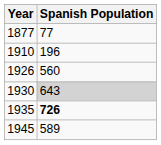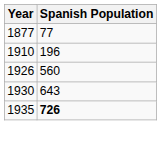1930 | Spanish Population: lightgrey background -> no background
- row: 1945 | 589
